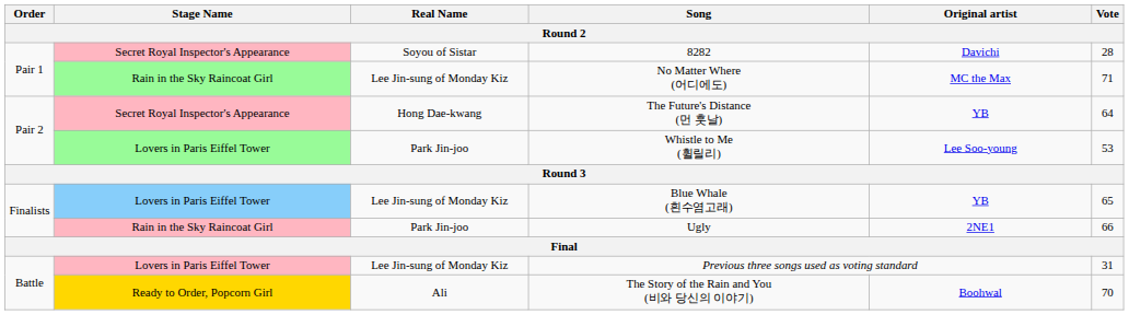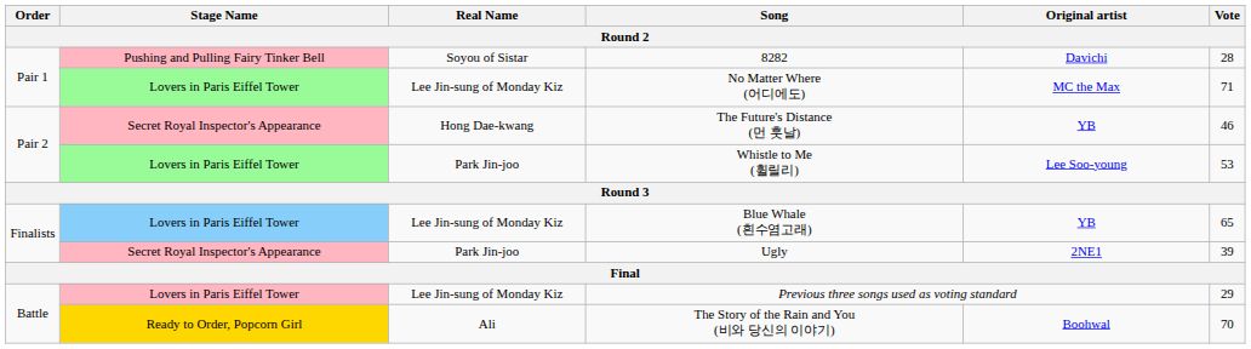8282 | Stage Name: Secret Royal Inspector's Appearance -> Pushing and Pulling Fairy Tinker Bell
No Matter Where (어디에도) | Stage Name: Rain in the Sky Raincoat Girl -> Lovers in Paris Eiffel Tower
The Future's Distance (먼 훗날) | Vote: 64 -> 46
Ugly | Stage Name: Rain in the Sky Raincoat Girl -> Secret Royal Inspector's Appearance
Ugly | Vote: 66 -> 39
Previous three songs used as voting standard | Vote: 31 -> 29
